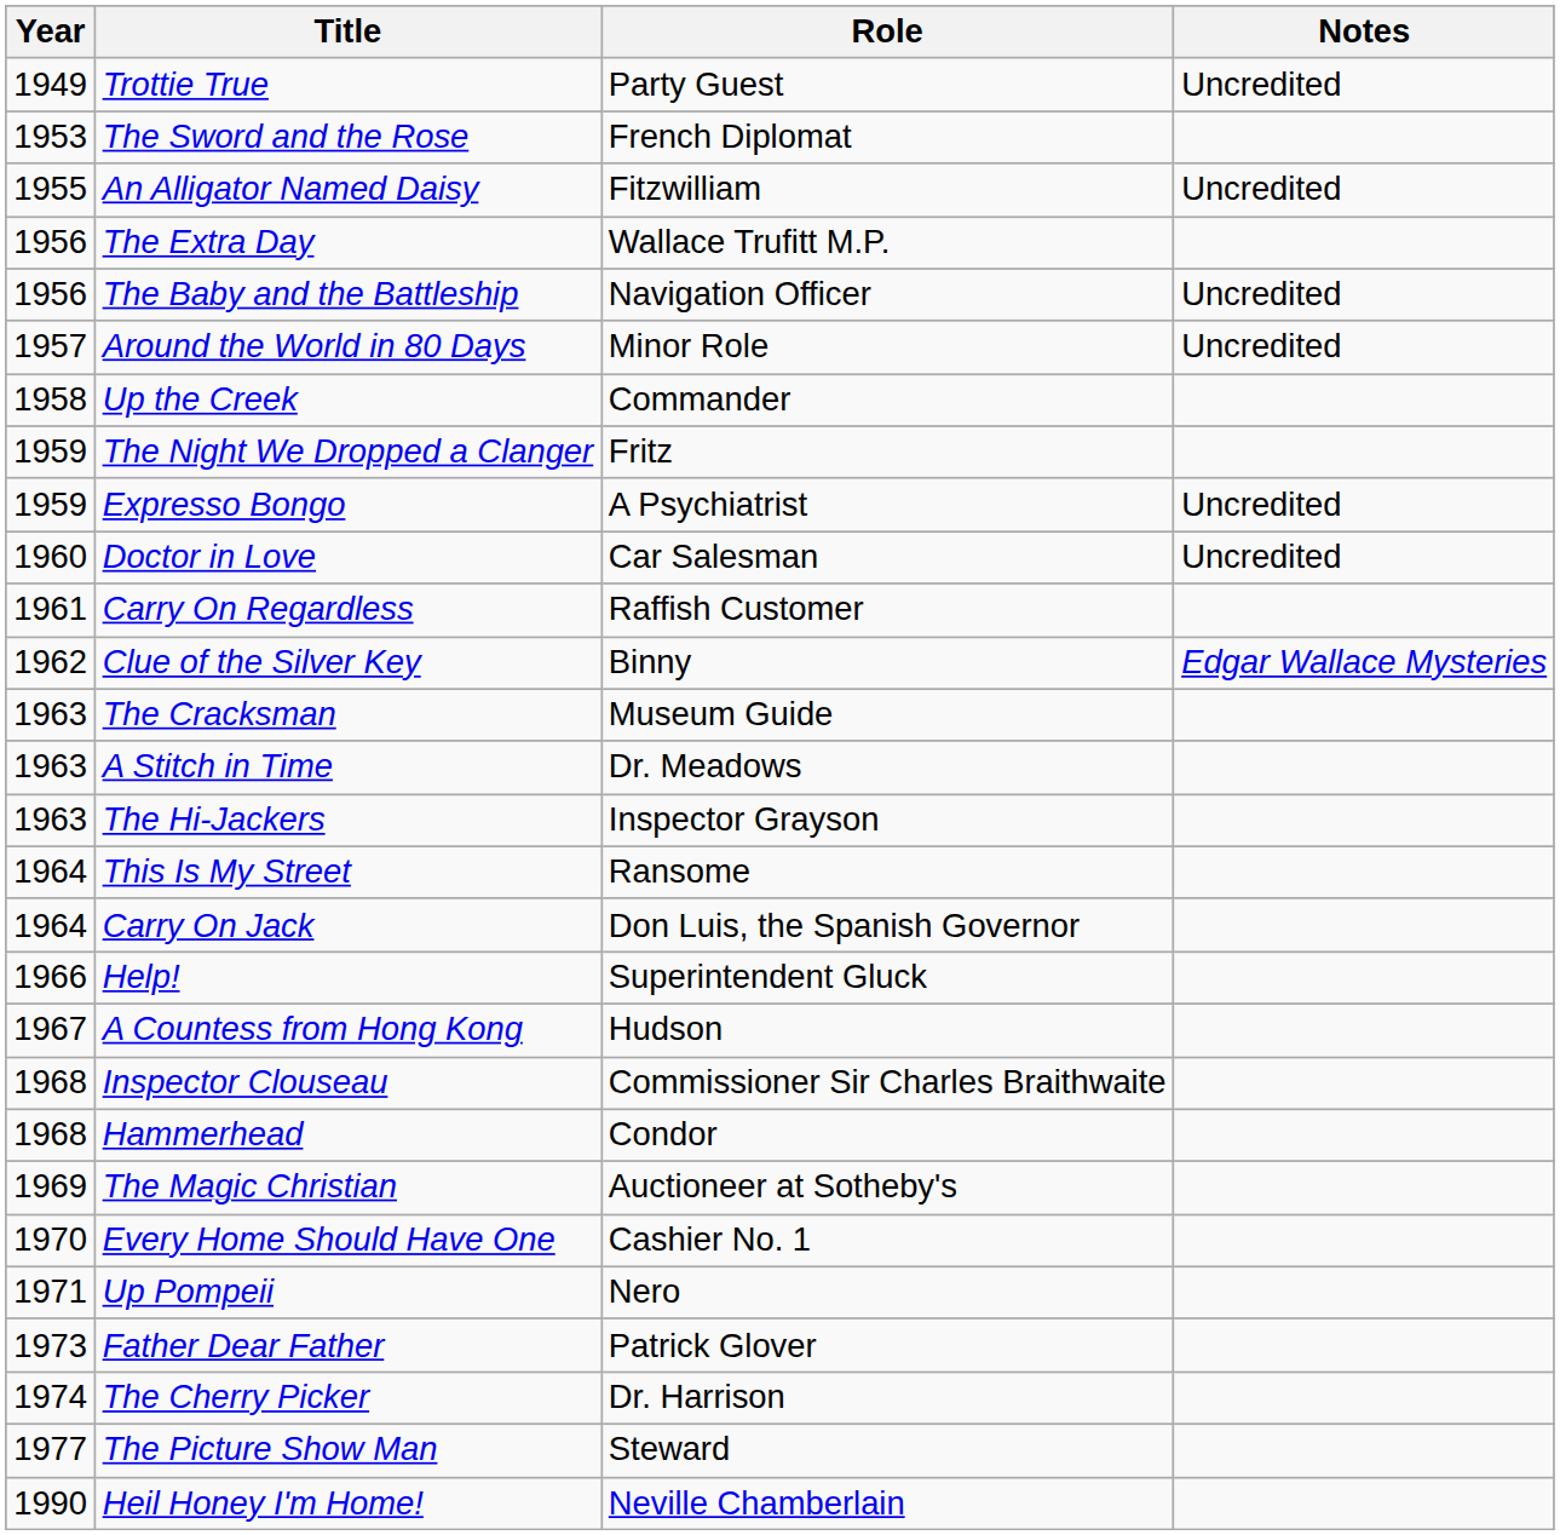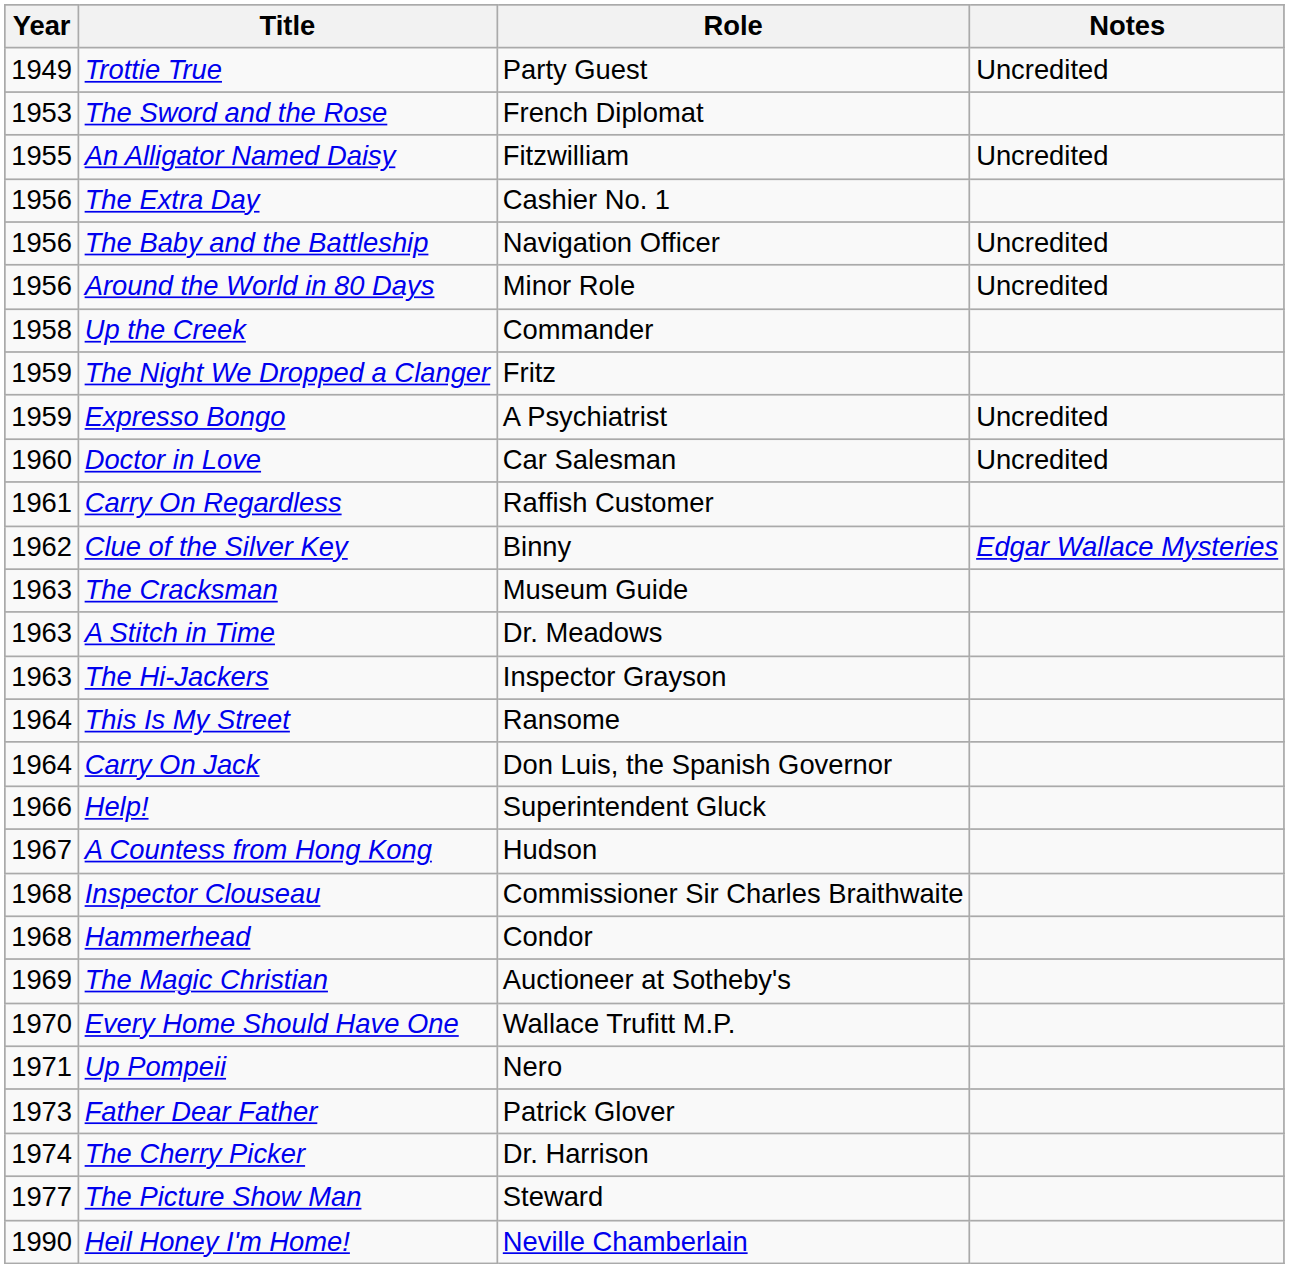The Extra Day | Role: Wallace Trufitt M.P. -> Cashier No. 1
Around the World in 80 Days | Year: 1957 -> 1956
Every Home Should Have One | Role: Cashier No. 1 -> Wallace Trufitt M.P.
